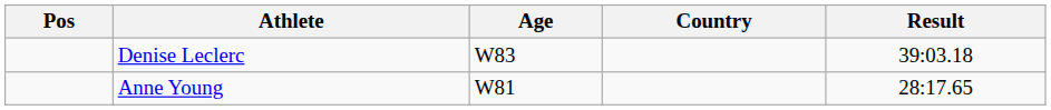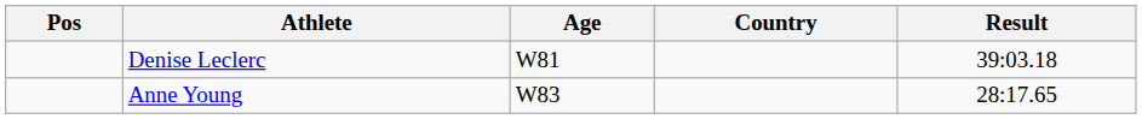Denise Leclerc | Age: W83 -> W81
Anne Young | Age: W81 -> W83
